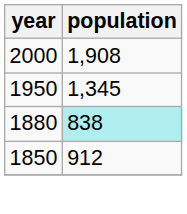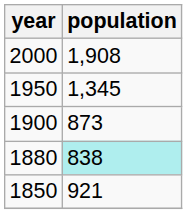+ row: 1900 | 873
1850 | population: 912 -> 921
